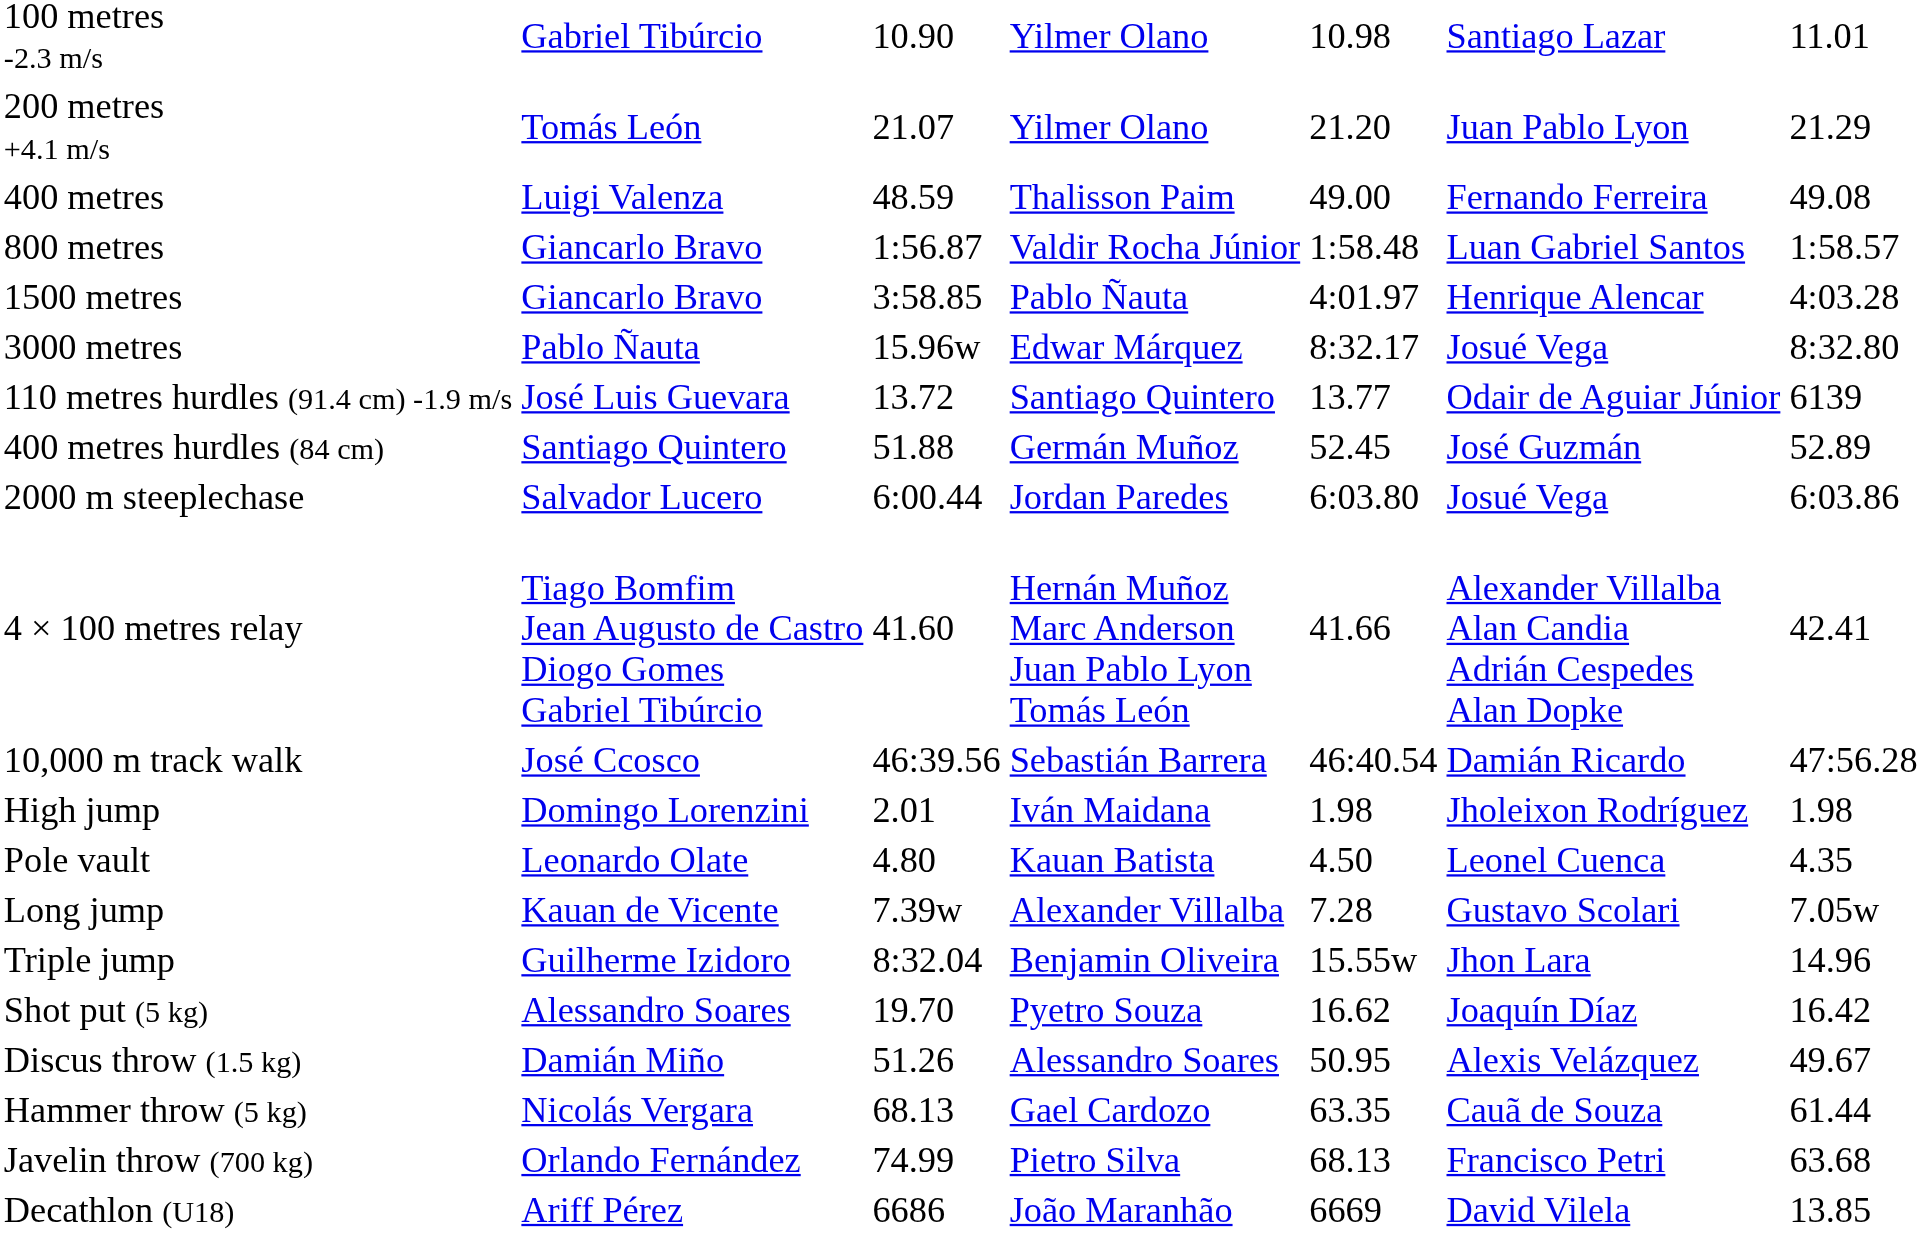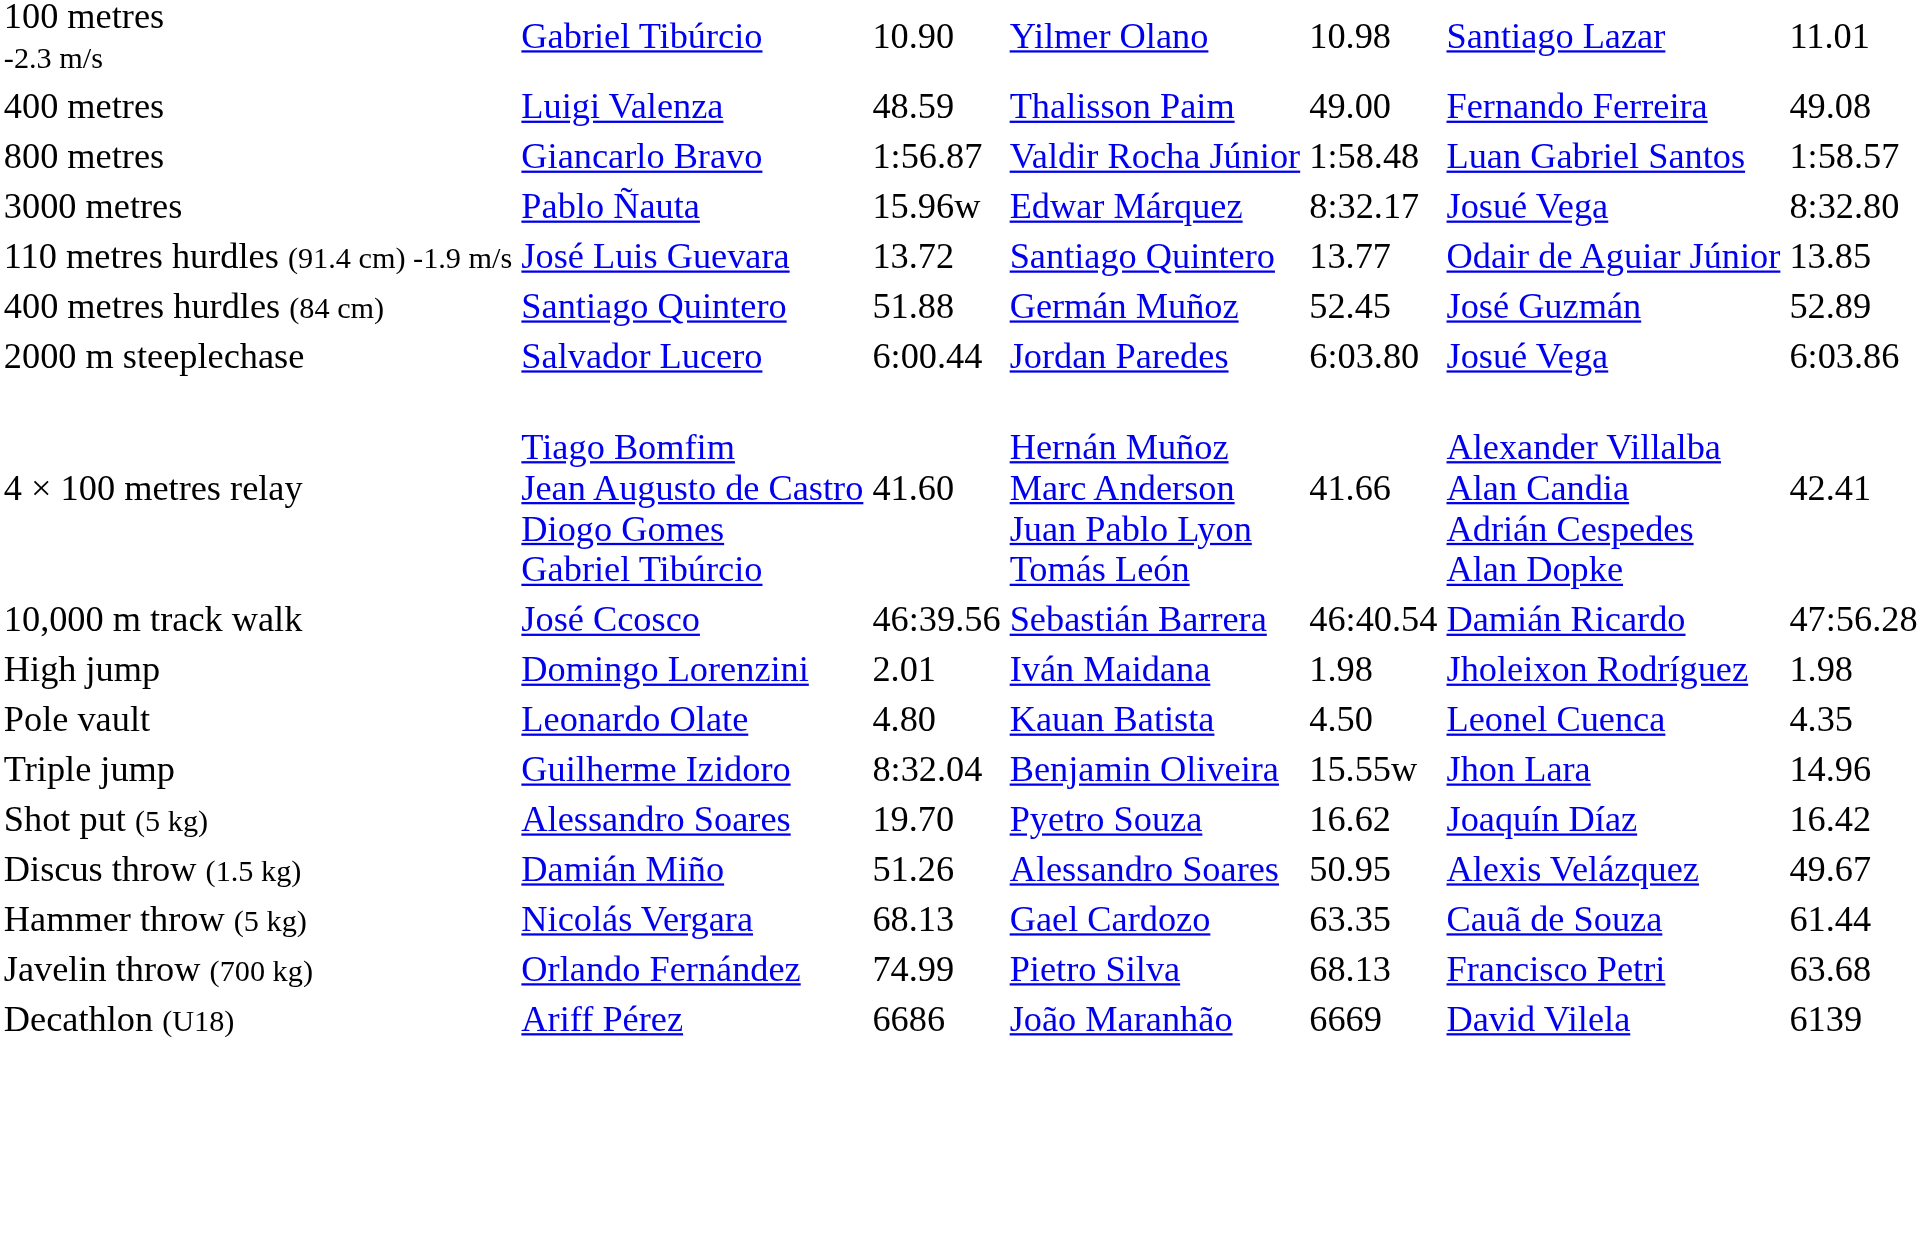- row: 200 metres +4.1 m/s | Tomás León | 21.07 | Yilmer Olano | 21.20 | Juan Pablo Lyon | 21.29
- row: 1500 metres | Giancarlo Bravo | 3:58.85 | Pablo Ñauta | 4:01.97 | Henrique Alencar | 4:03.28
110 metres hurdles (91.4 cm) -1.9 m/s | column 7: 6139 -> 13.85
- row: Long jump | Kauan de Vicente | 7.39w | Alexander Villalba | 7.28 | Gustavo Scolari | 7.05w
Decathlon (U18) | column 7: 13.85 -> 6139
